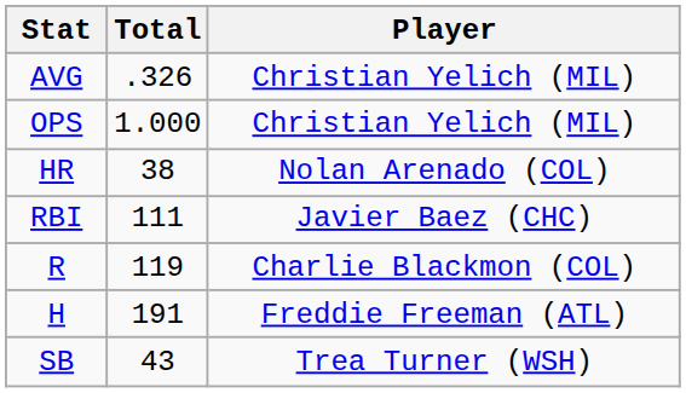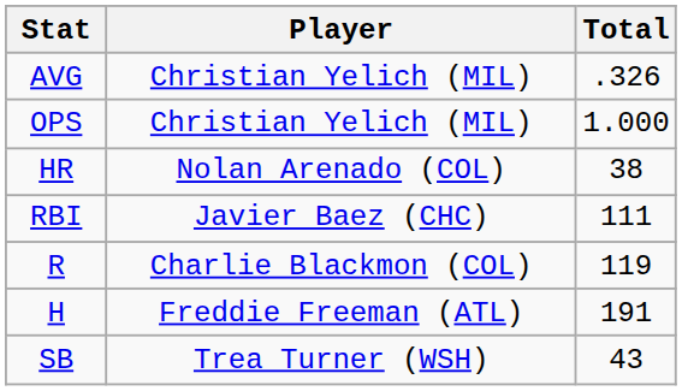columns swapped: Player <-> Total
